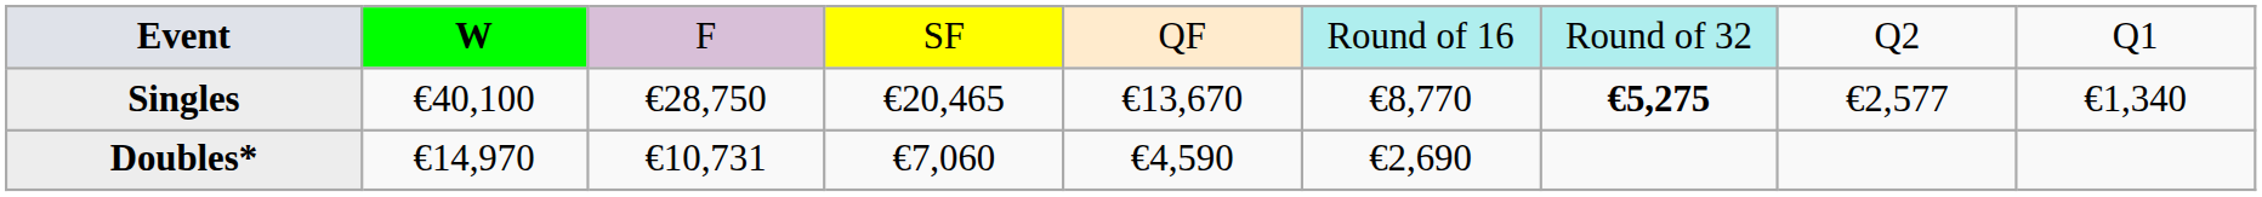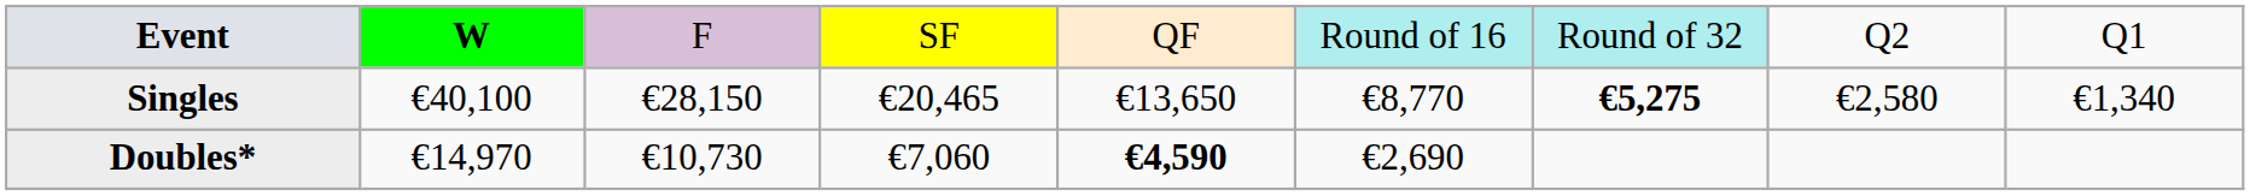Singles | column 3: €28,750 -> €28,150
Singles | column 5: €13,670 -> €13,650
Singles | column 8: €2,577 -> €2,580
Doubles* | column 3: €10,731 -> €10,730
Doubles* | column 5: normal -> bold
